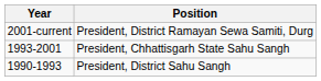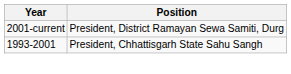- row: 1990-1993 | President, District Sahu Sangh
